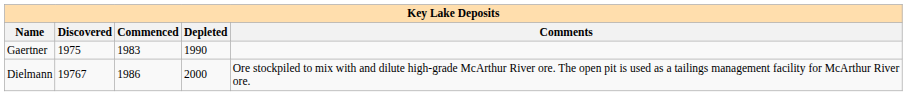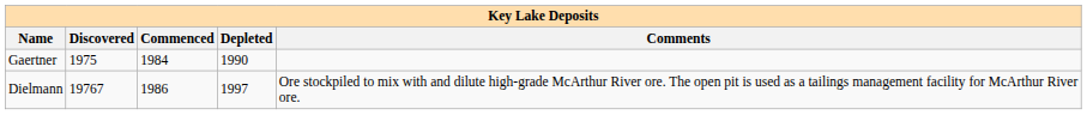Gaertner | Commenced: 1983 -> 1984
Dielmann | Depleted: 2000 -> 1997
